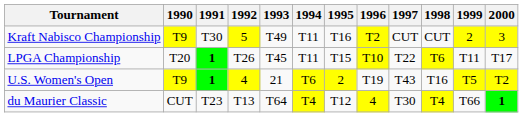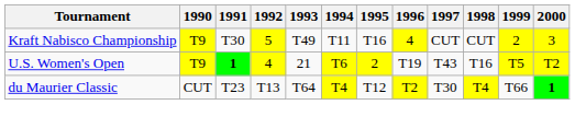Kraft Nabisco Championship | 1996: T2 -> 4
- row: LPGA Championship | T20 | 1 | T26 | T45 | T11 | T15 | T10 | T22 | T6 | T11 | T17
du Maurier Classic | 1996: 4 -> T2
